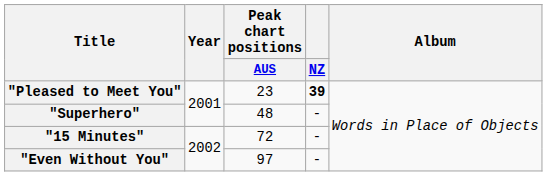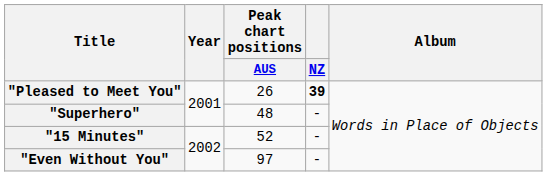"Pleased to Meet You" | Peak chart positions / AUS: 23 -> 26
"15 Minutes" | Peak chart positions / AUS: 72 -> 52
